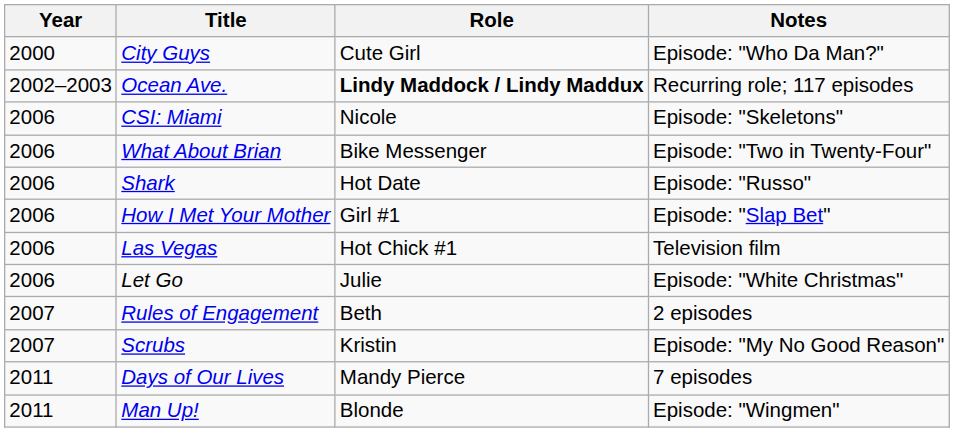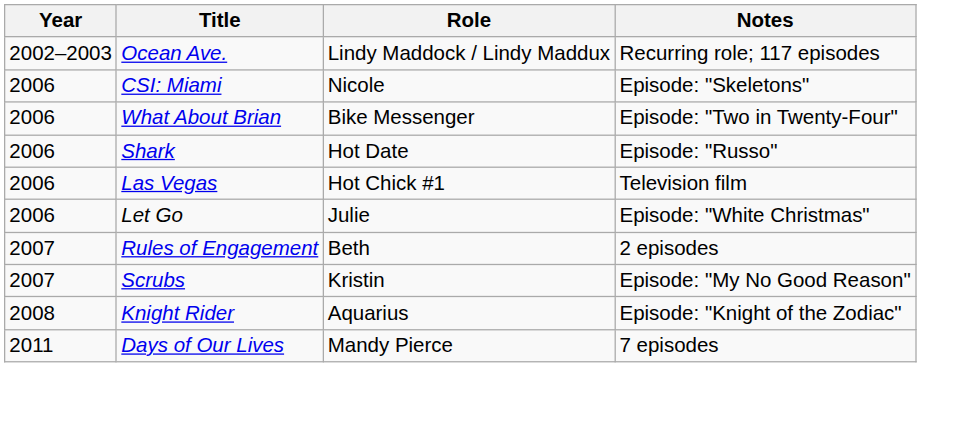- row: 2000 | City Guys | Cute Girl | Episode: "Who Da Man?"
Ocean Ave. | Role: bold -> normal
- row: 2006 | How I Met Your Mother | Girl #1 | Episode: "Slap Bet"
+ row: 2008 | Knight Rider | Aquarius | Episode: "Knight of the Zodiac"
- row: 2011 | Man Up! | Blonde | Episode: "Wingmen"
